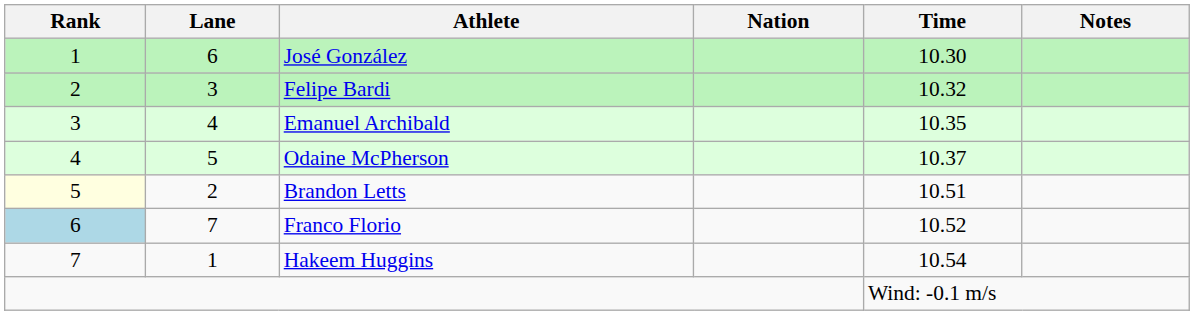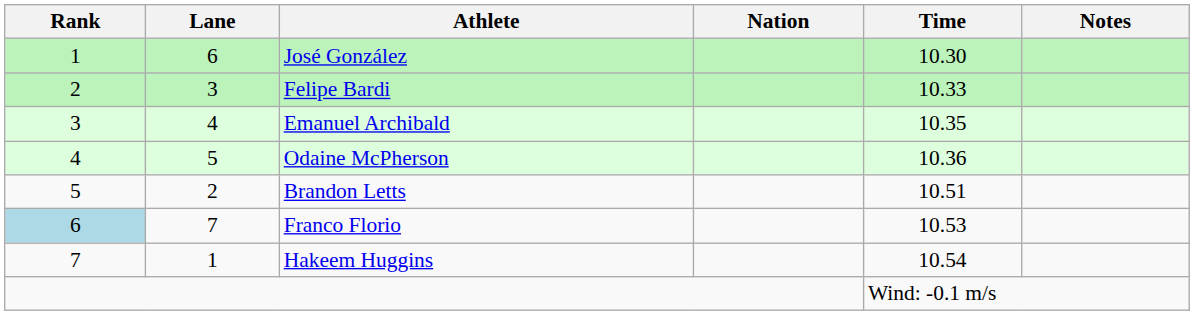Felipe Bardi | Time: 10.32 -> 10.33
Odaine McPherson | Time: 10.37 -> 10.36
Brandon Letts | Rank: lightyellow background -> no background
Franco Florio | Time: 10.52 -> 10.53
